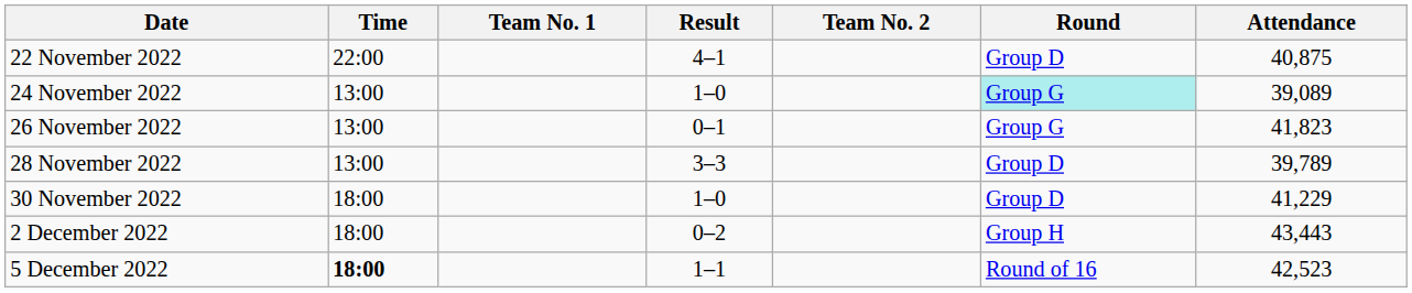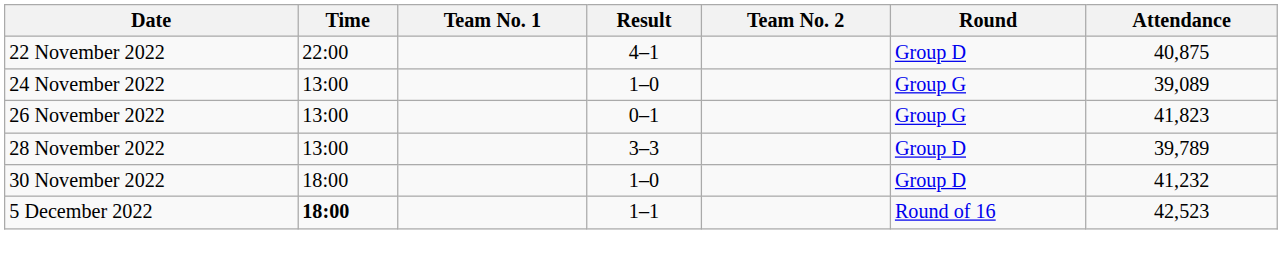24 November 2022 | Round: paleturquoise background -> no background
30 November 2022 | Attendance: 41,229 -> 41,232
- row: 2 December 2022 | 18:00 | 0–2 | Group H | 43,443
